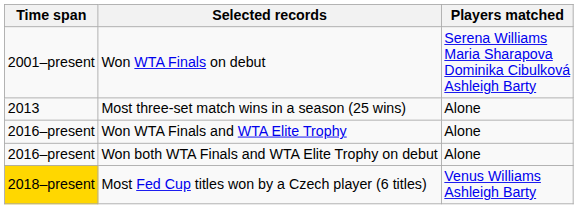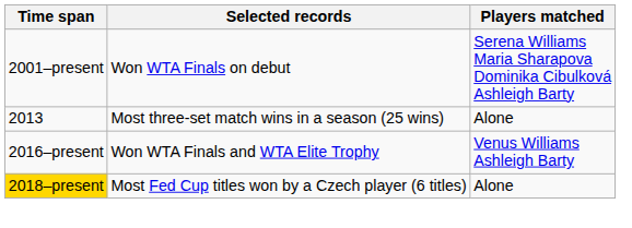Won WTA Finals and WTA Elite Trophy | Players matched: Alone -> Venus Williams Ashleigh Barty
- row: 2016–present | Won both WTA Finals and WTA Elite Trophy on debut | Alone
Most Fed Cup titles won by a Czech player (6 titles) | Players matched: Venus Williams Ashleigh Barty -> Alone
